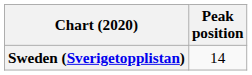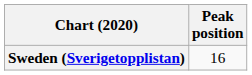Sweden (Sverigetopplistan) | Peak position: 14 -> 16
